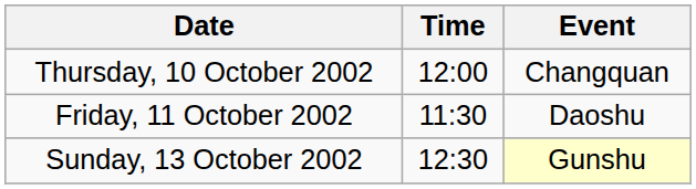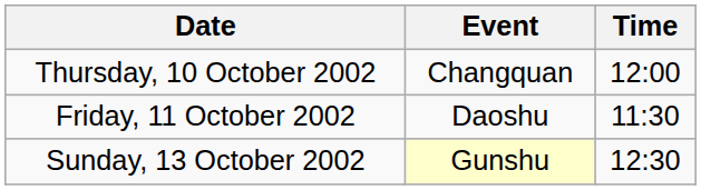columns swapped: Time <-> Event
